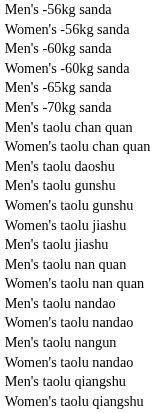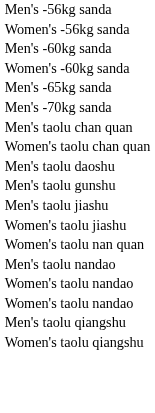- row: Women's taolu gunshu
rows swapped: Men's taolu jiashu <-> Women's taolu jiashu
- row: Men's taolu nan quan
- row: Men's taolu nangun
